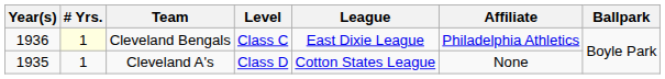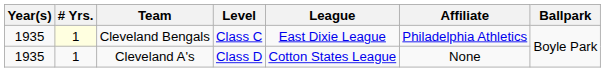Cleveland Bengals | Year(s): 1936 -> 1935
